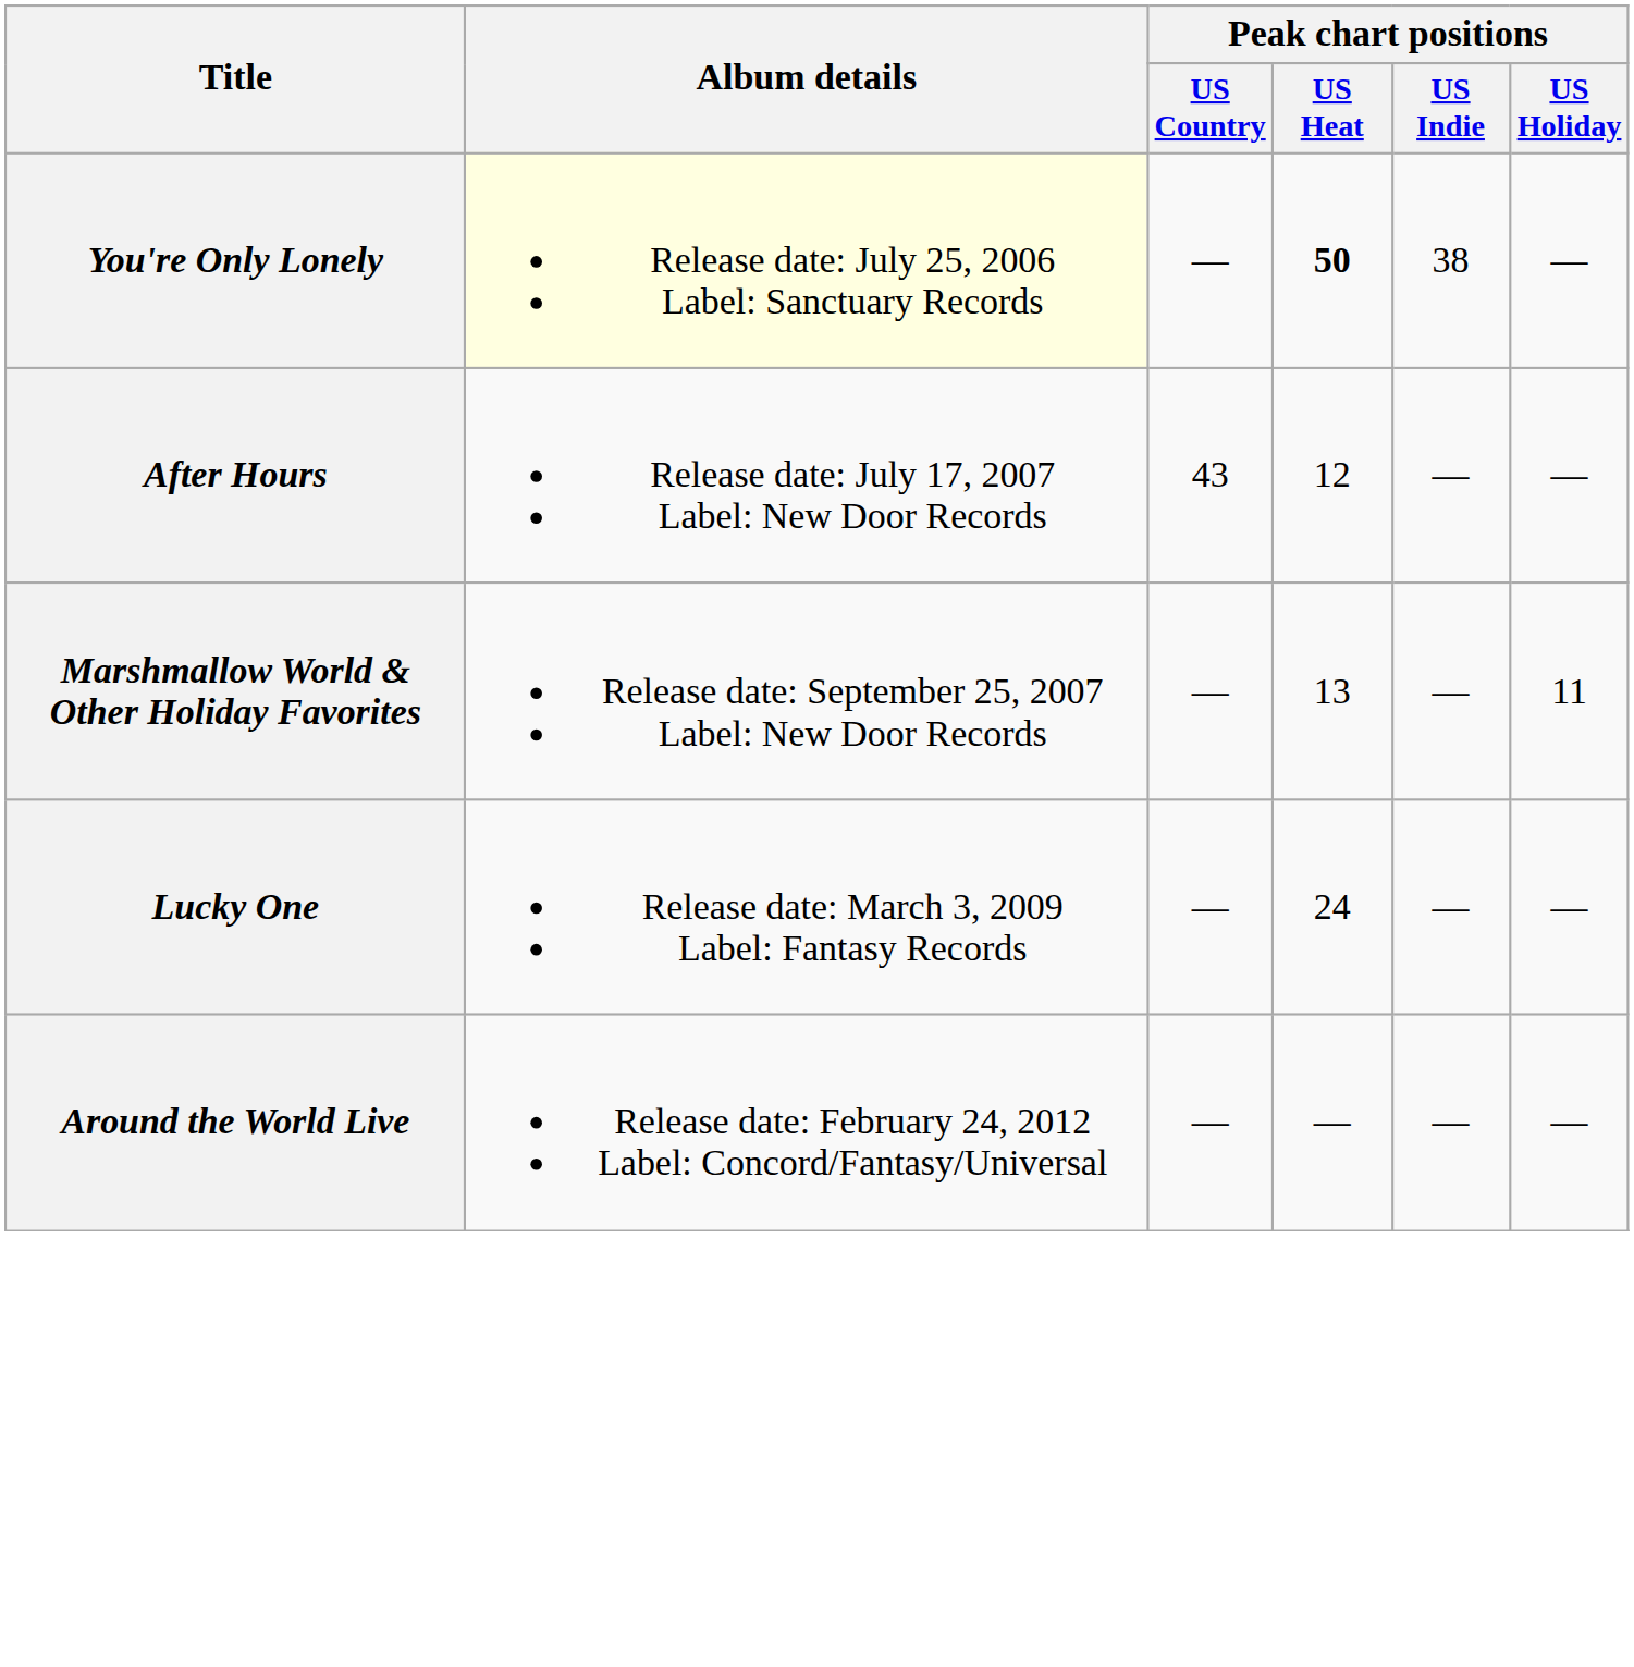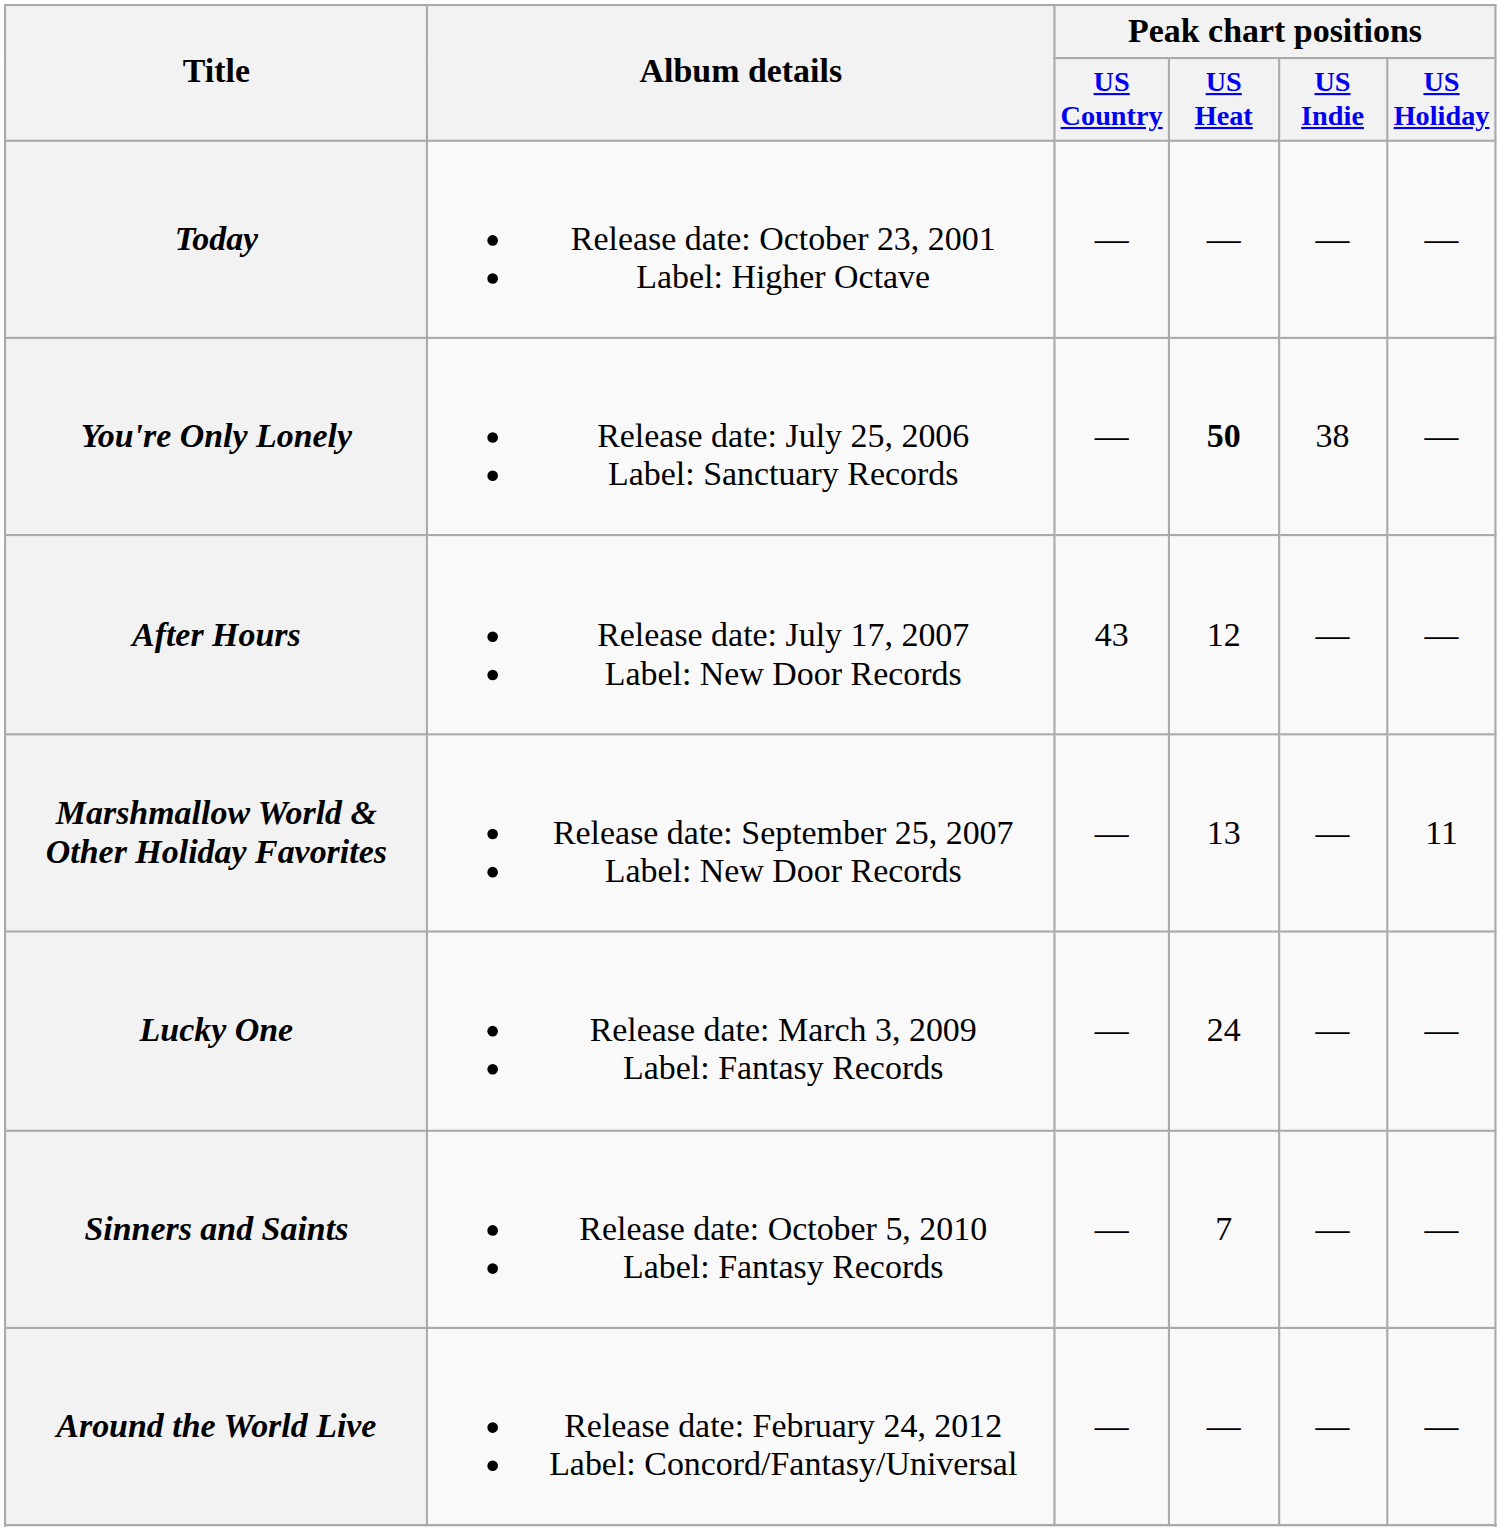+ row: Today | Release date: October 23, 2001 Label: Higher Octave | — | — | — | —
You're Only Lonely | Album details: lightyellow background -> no background
+ row: Sinners and Saints | Release date: October 5, 2010 Label: Fantasy Records | — | 7 | — | —
